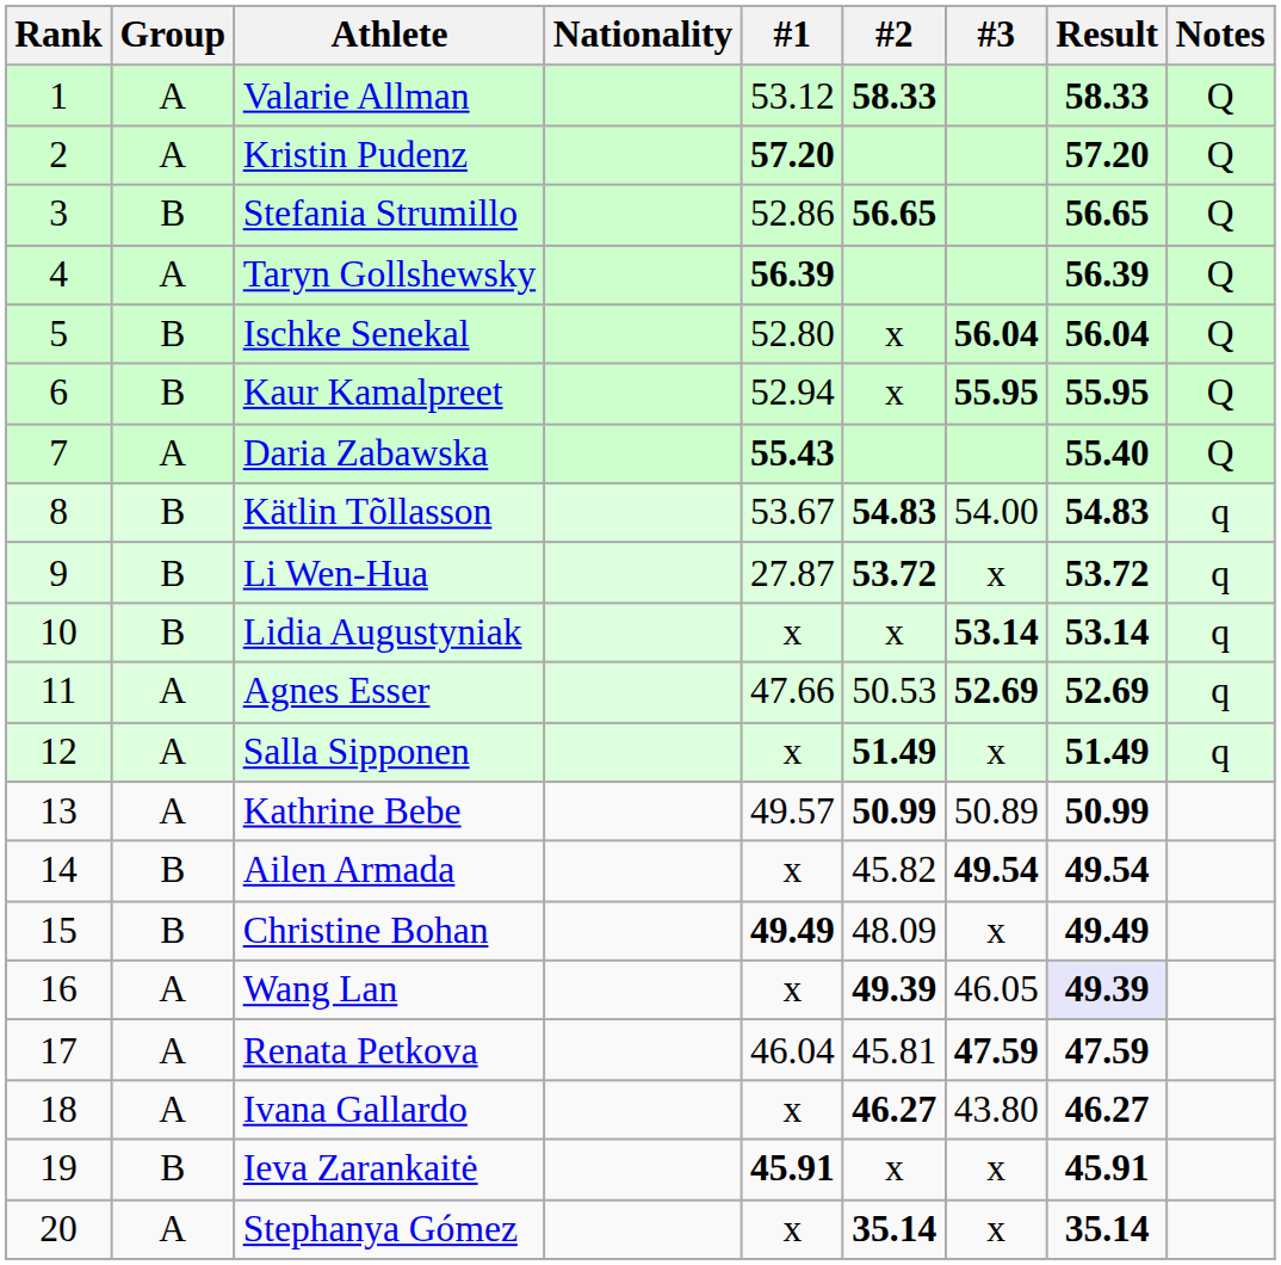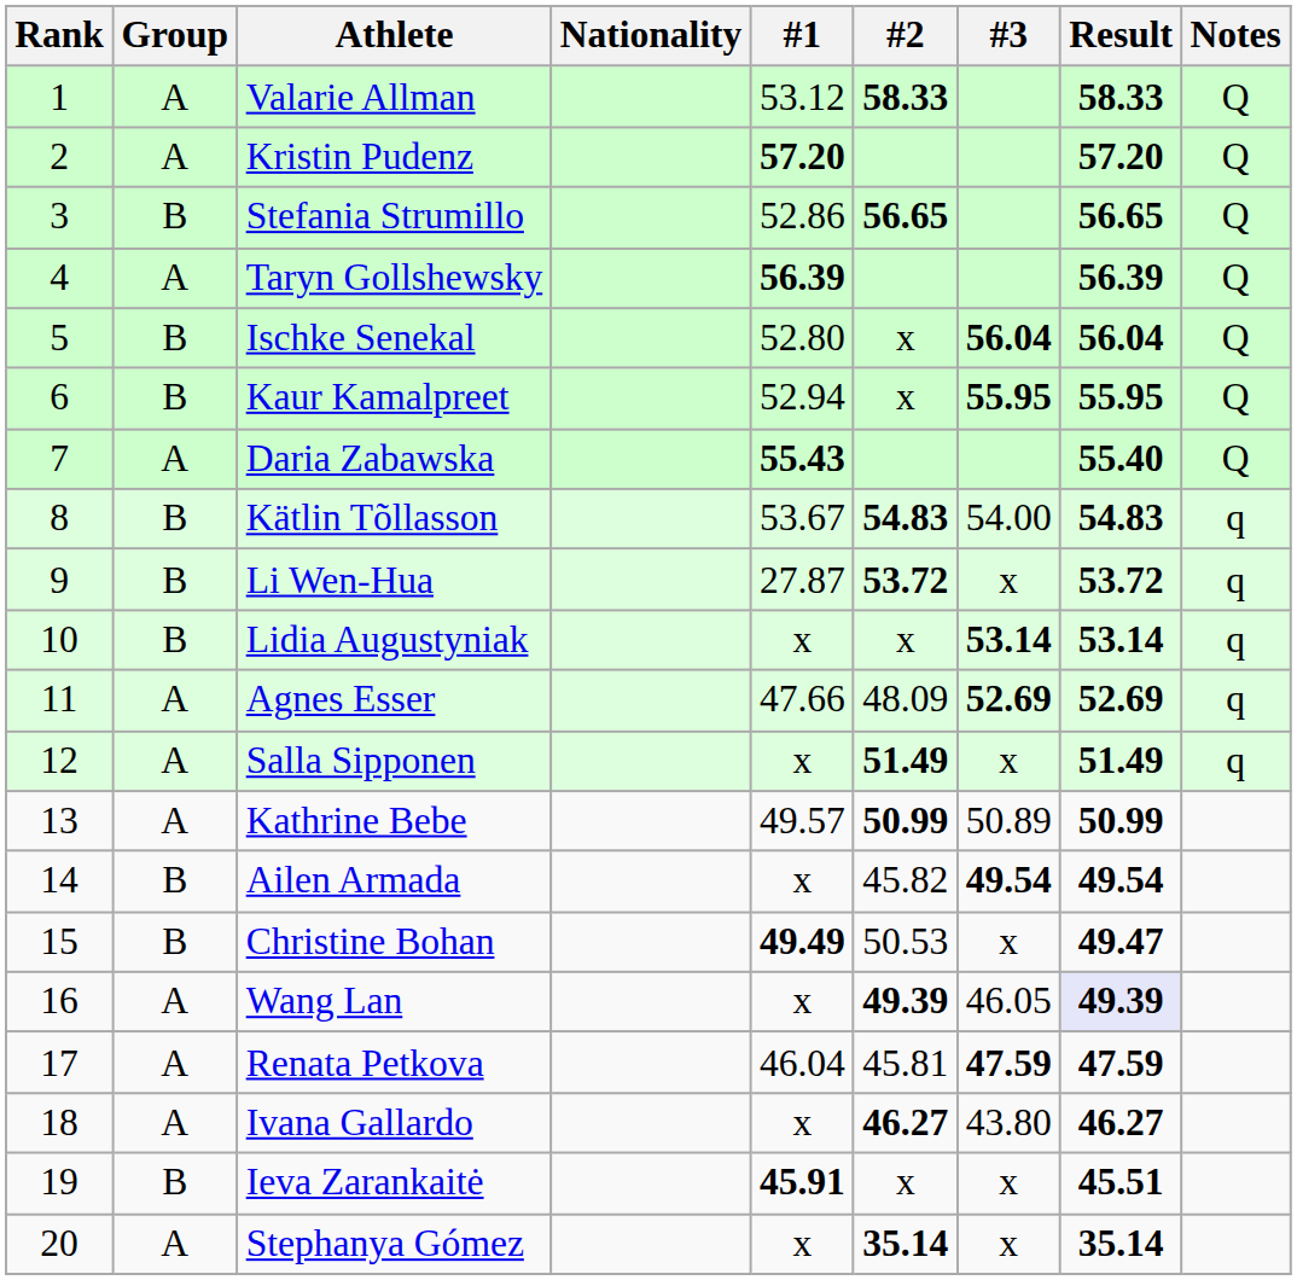Agnes Esser | #2: 50.53 -> 48.09
Christine Bohan | #2: 48.09 -> 50.53
Christine Bohan | Result: 49.49 -> 49.47
Ieva Zarankaitė | Result: 45.91 -> 45.51
